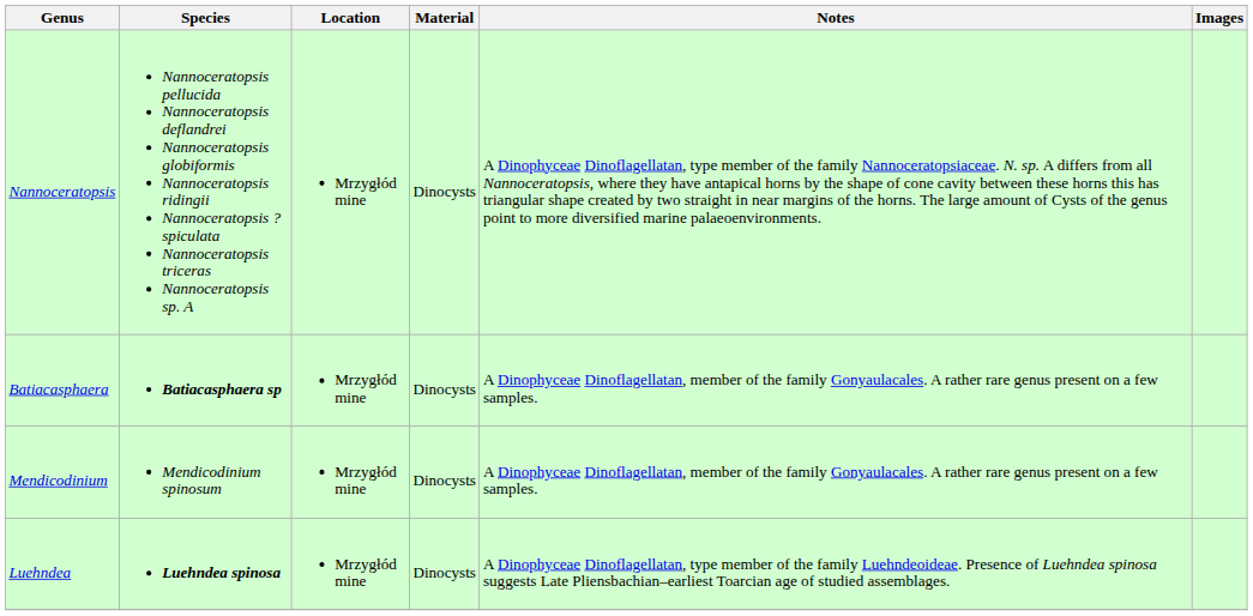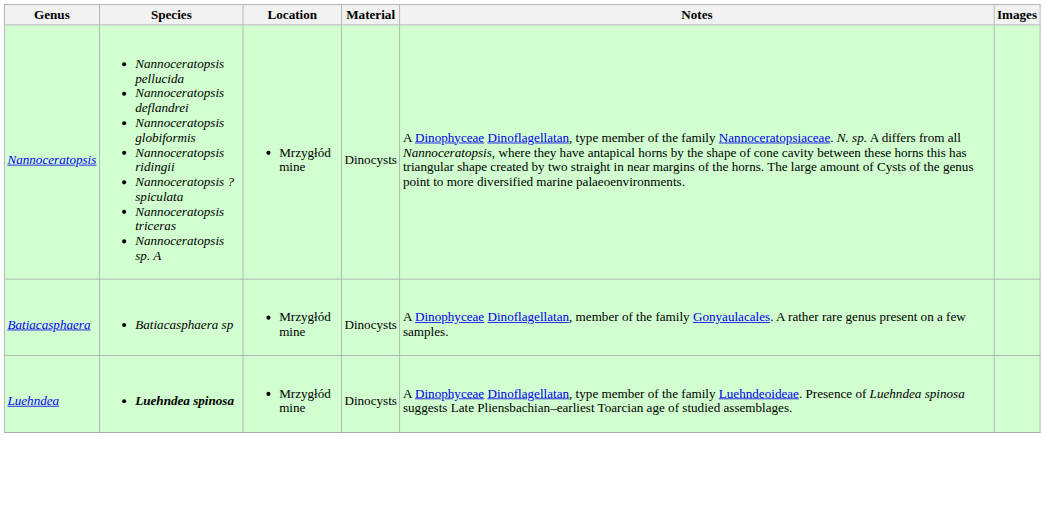Batiacasphaera | Species: bold -> normal
- row: Mendicodinium | Mendicodinium spinosum | Mrzygłód mine | Dinocysts | A Dinophyceae Dinoflagellatan, member of the family Gonyaulacales. A rather rare genus present on a few samples.
